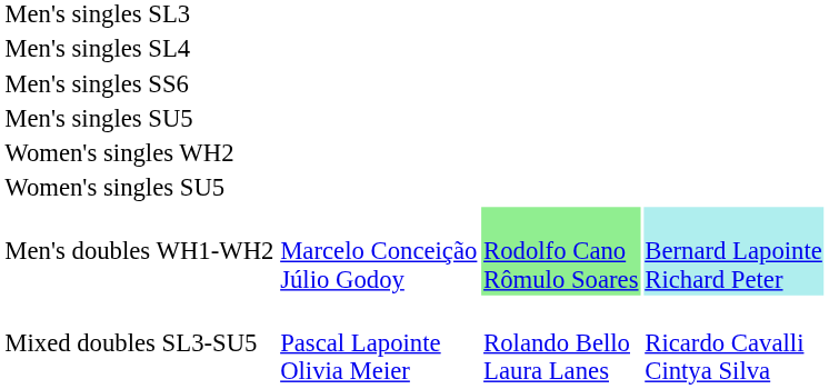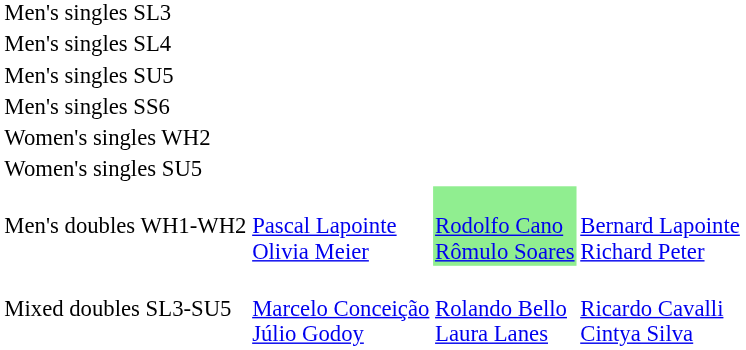rows swapped: Men's singles SU5 <-> Men's singles SS6
Men's doubles WH1-WH2 | column 2: Marcelo Conceição Júlio Godoy -> Pascal Lapointe Olivia Meier
Men's doubles WH1-WH2 | column 4: paleturquoise background -> no background
Mixed doubles SL3-SU5 | column 2: Pascal Lapointe Olivia Meier -> Marcelo Conceição Júlio Godoy
